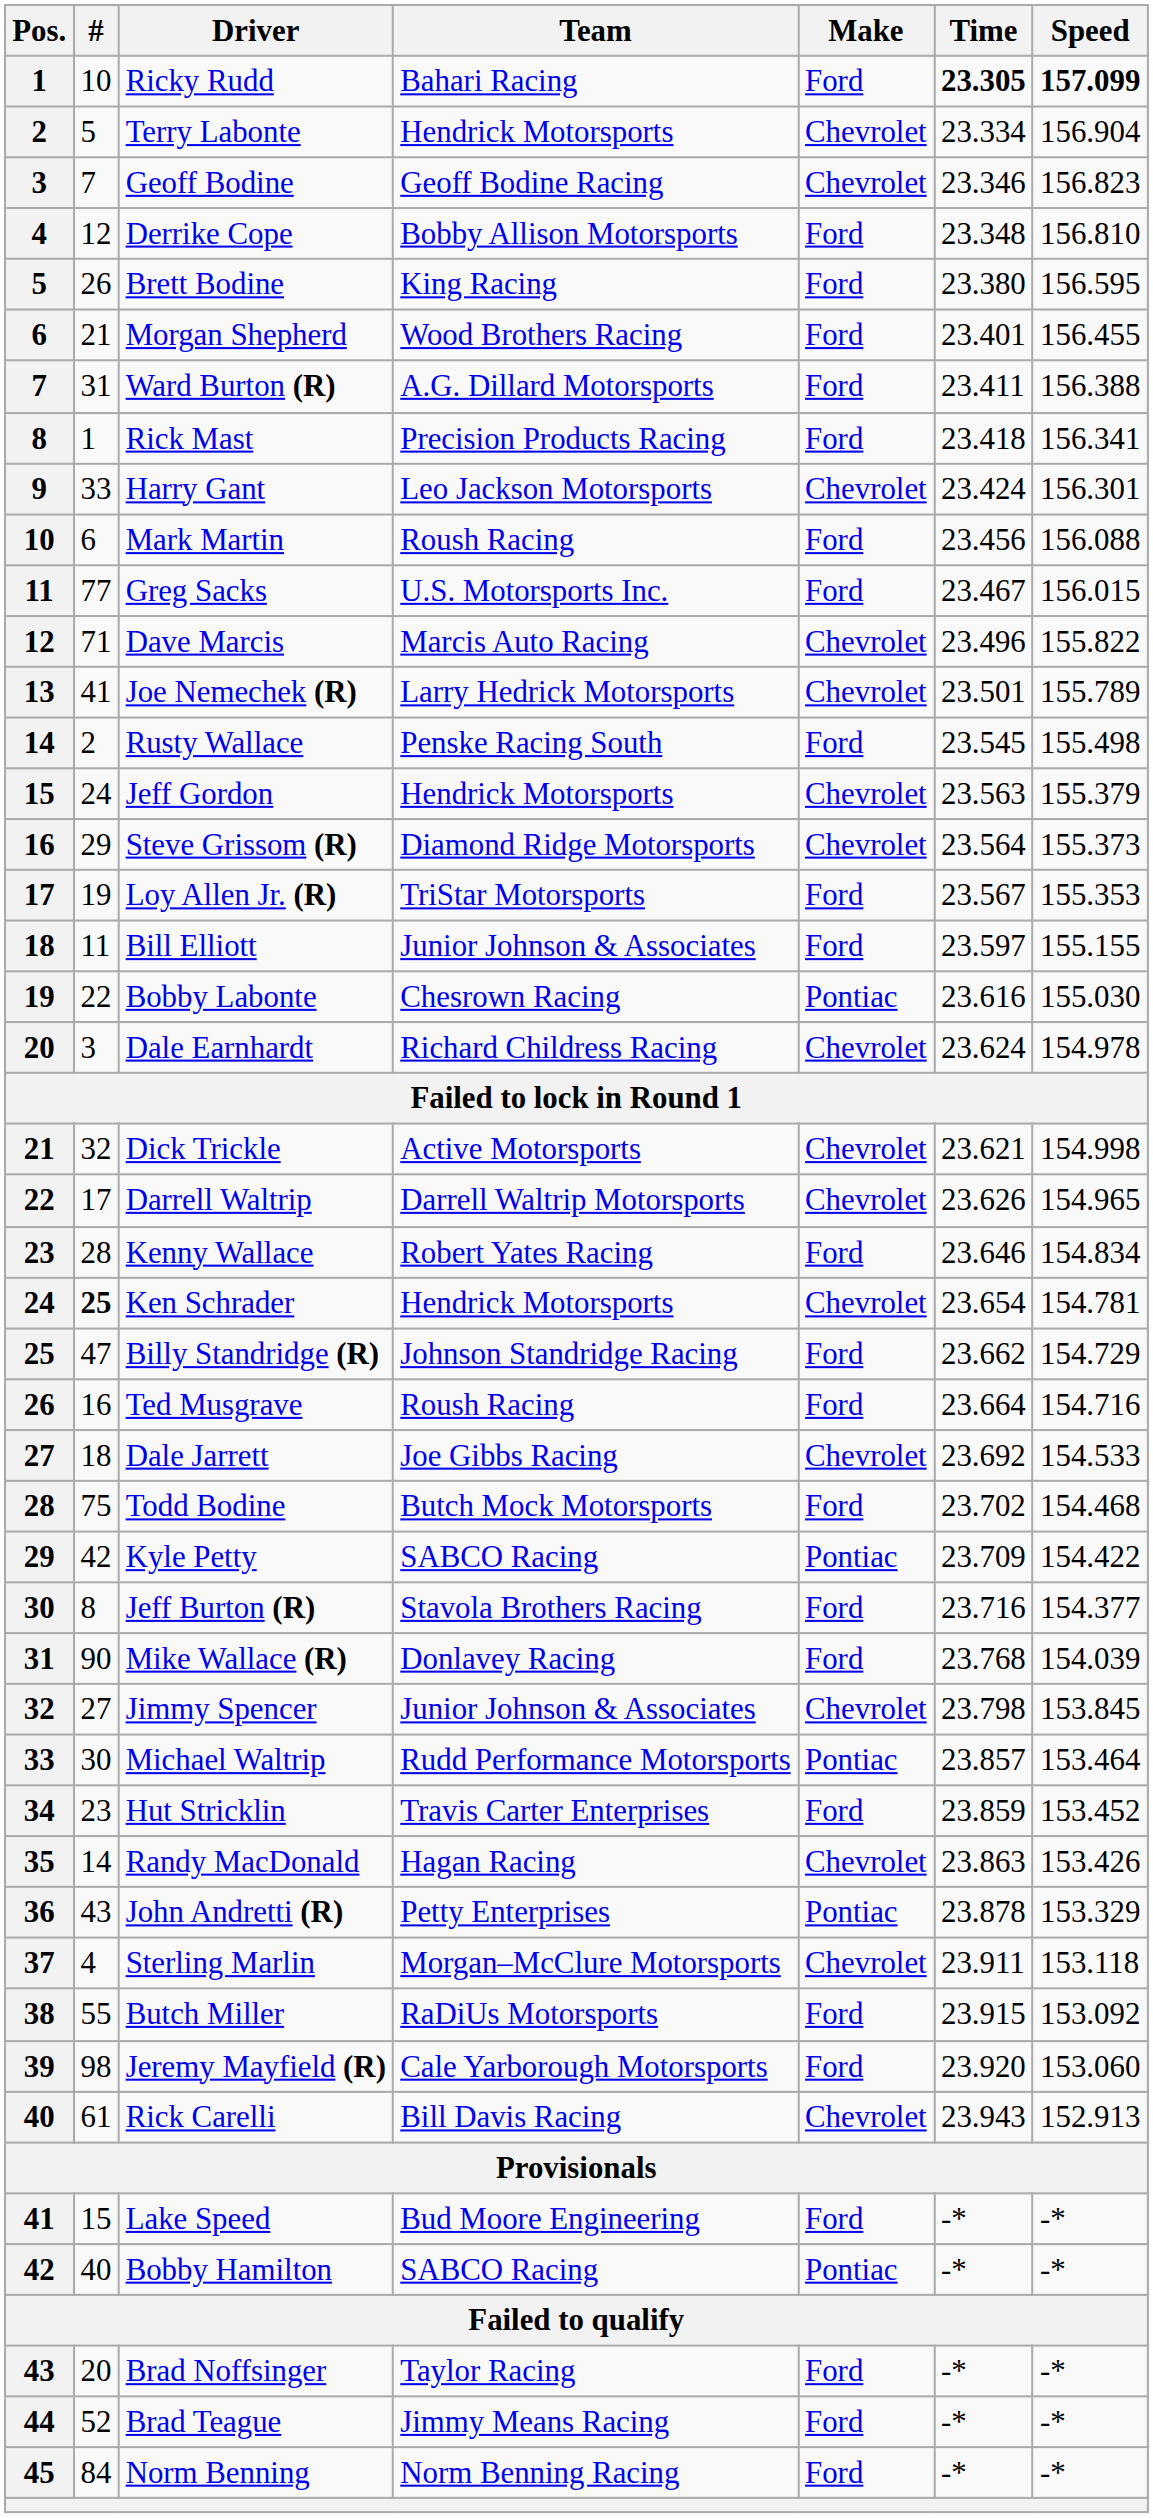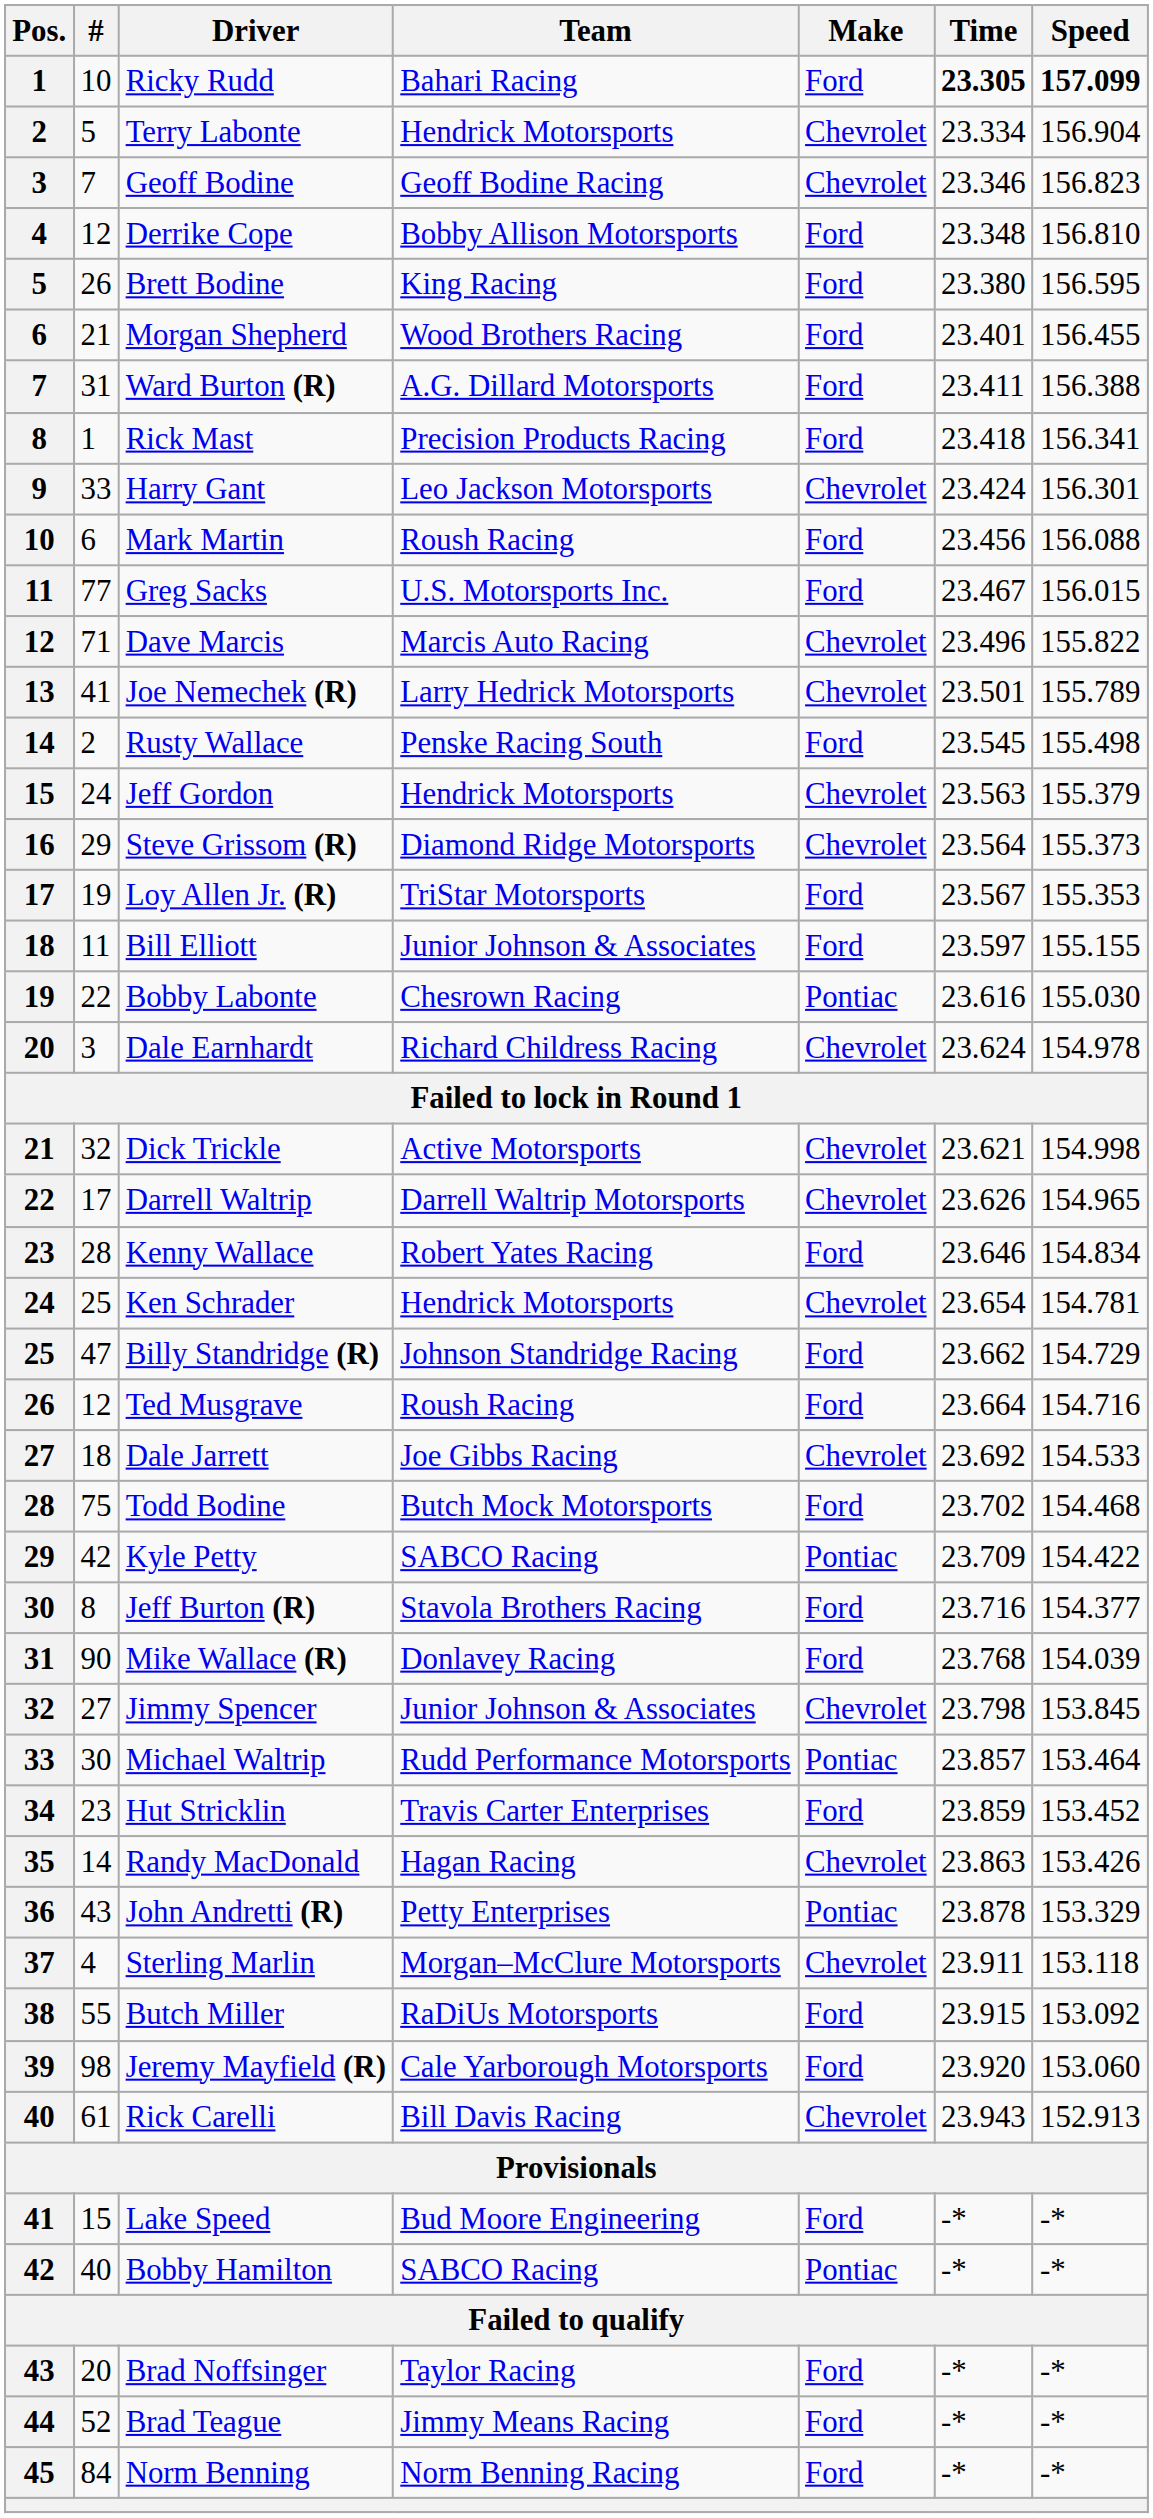Ken Schrader | #: bold -> normal
Ted Musgrave | #: 16 -> 12
